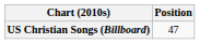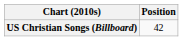US Christian Songs (Billboard) | Position: 47 -> 42
